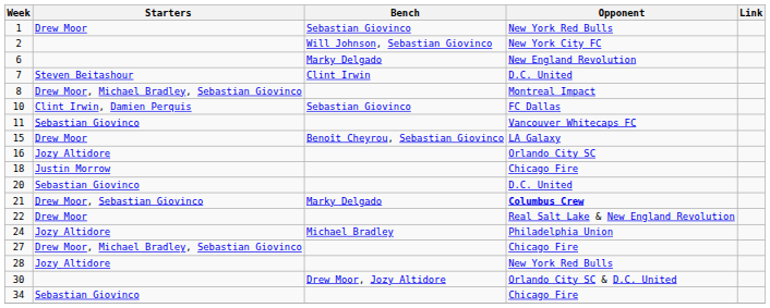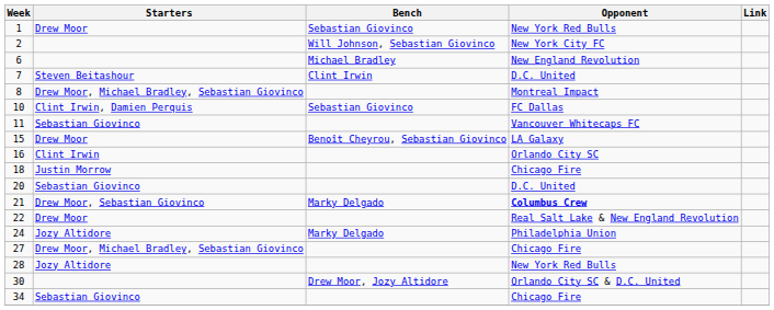6 | Bench: Marky Delgado -> Michael Bradley
16 | Starters: Jozy Altidore -> Clint Irwin
24 | Bench: Michael Bradley -> Marky Delgado
